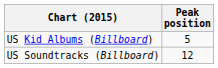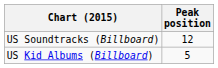rows swapped: US Kid Albums (Billboard) <-> US Soundtracks (Billboard)
